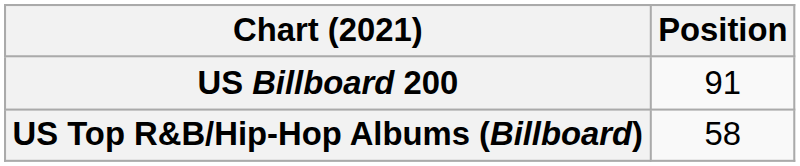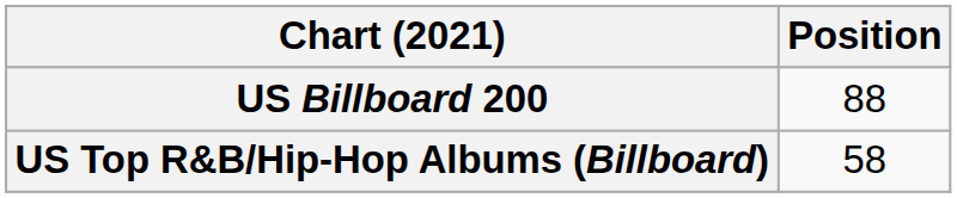US Billboard 200 | Position: 91 -> 88
